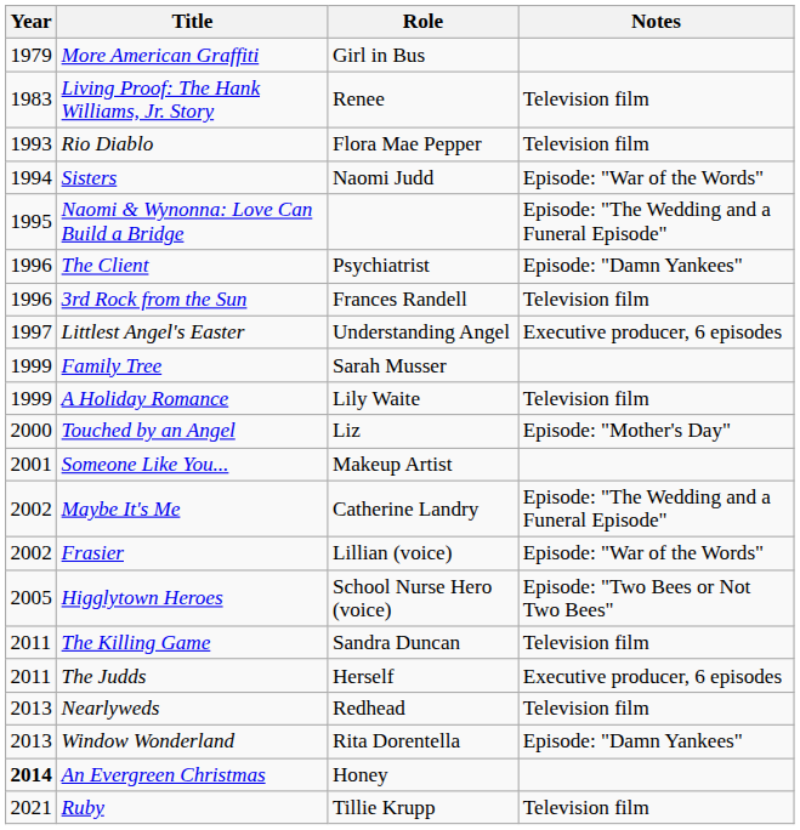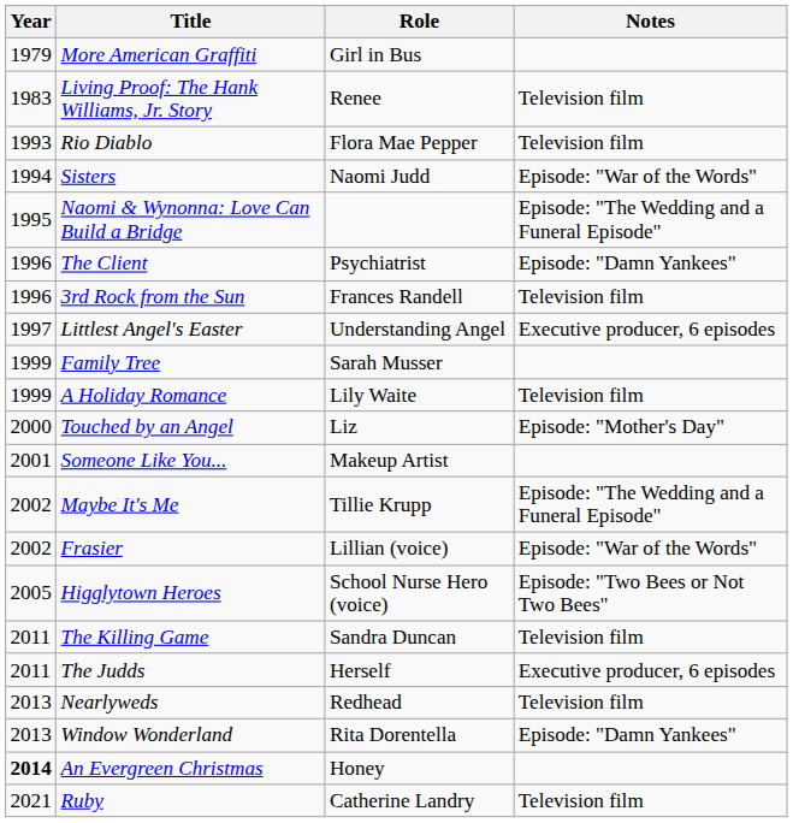Maybe It's Me | Role: Catherine Landry -> Tillie Krupp
Ruby | Role: Tillie Krupp -> Catherine Landry
